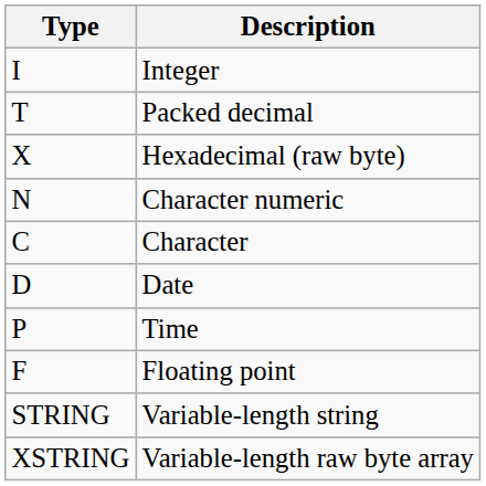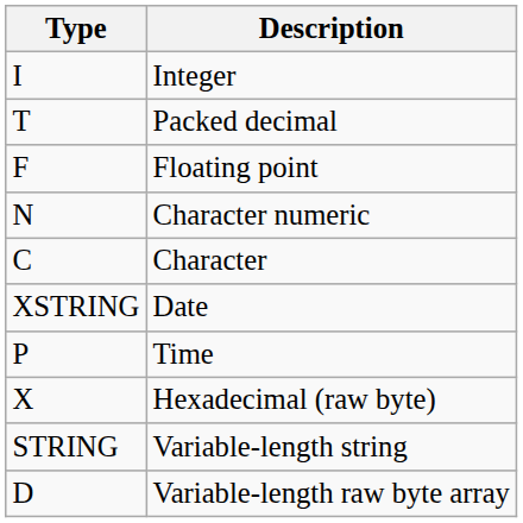rows swapped: Floating point <-> Hexadecimal (raw byte)
Date | Type: D -> XSTRING
Variable-length raw byte array | Type: XSTRING -> D
